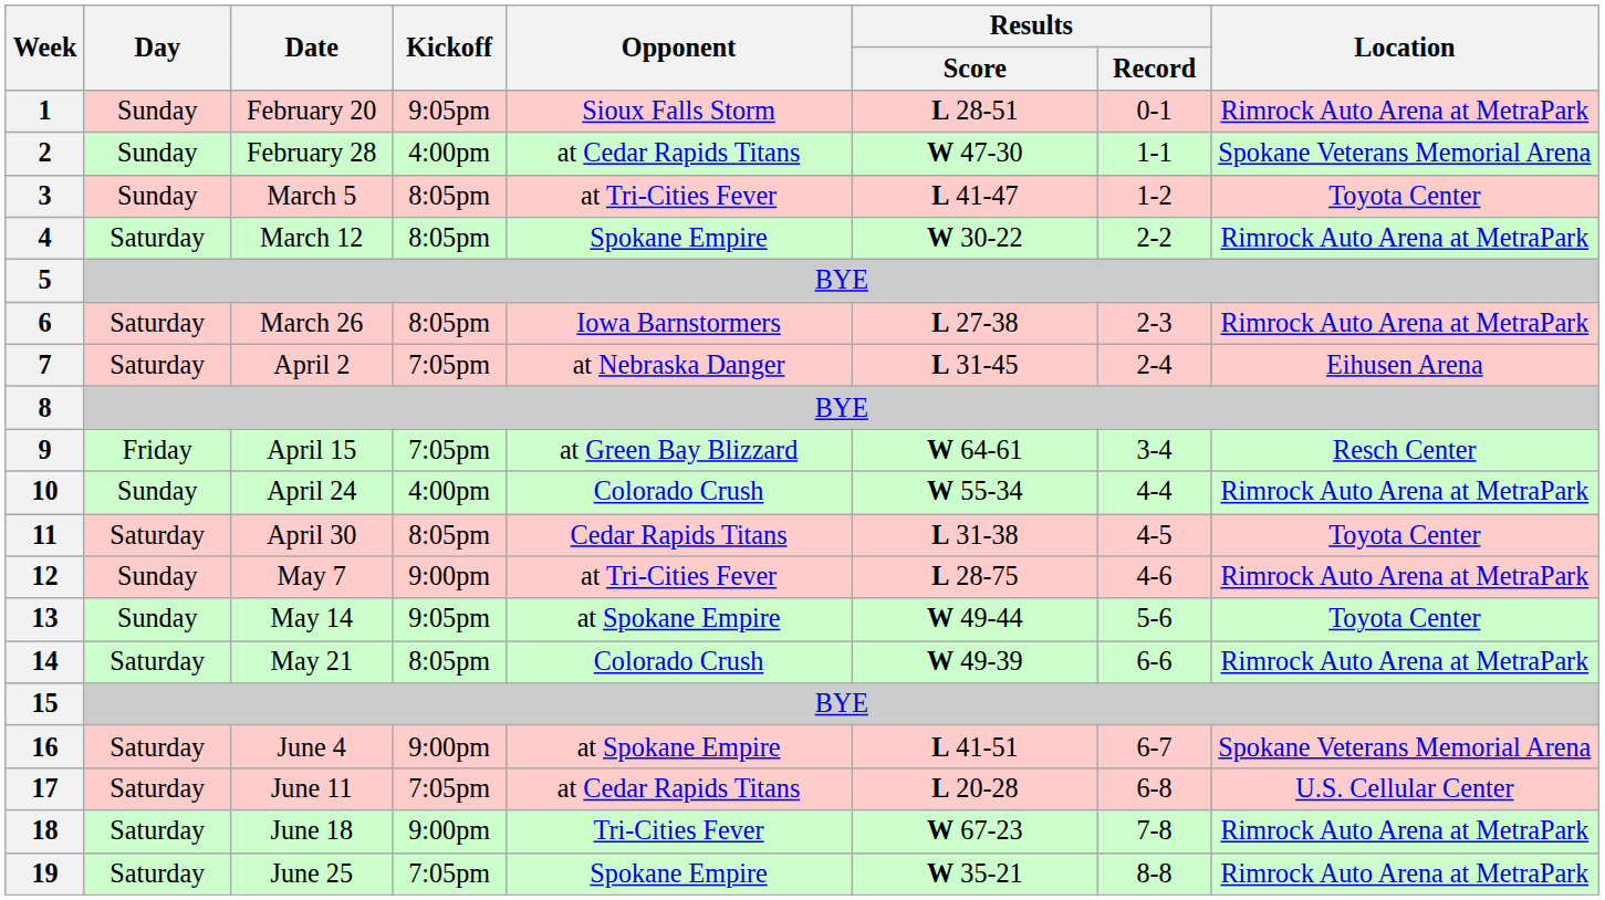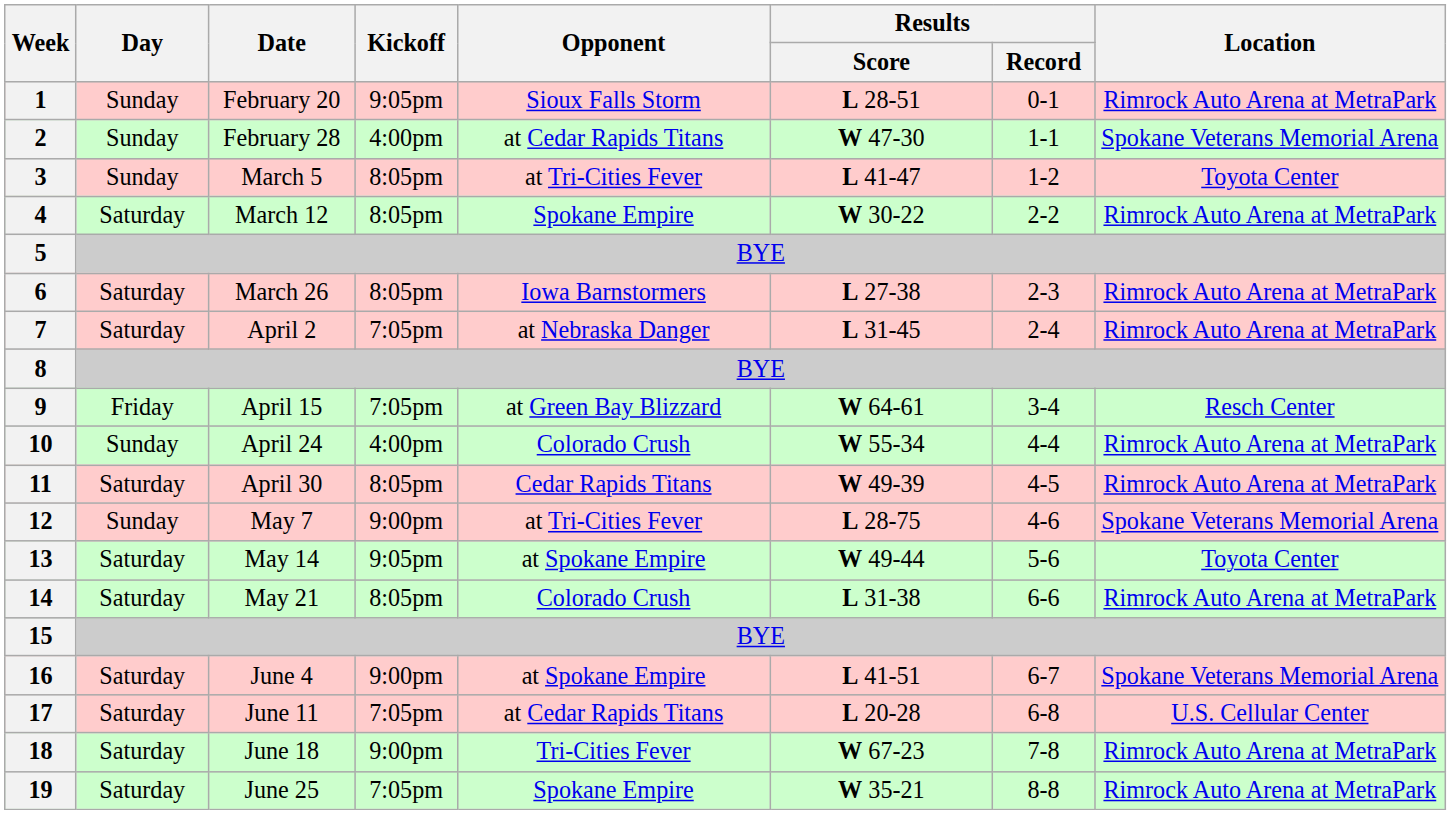7 | Location: Eihusen Arena -> Rimrock Auto Arena at MetraPark
11 | Results / Score: L 31-38 -> W 49-39
11 | Location: Toyota Center -> Rimrock Auto Arena at MetraPark
12 | Location: Rimrock Auto Arena at MetraPark -> Spokane Veterans Memorial Arena
13 | Day: Sunday -> Saturday
14 | Results / Score: W 49-39 -> L 31-38
